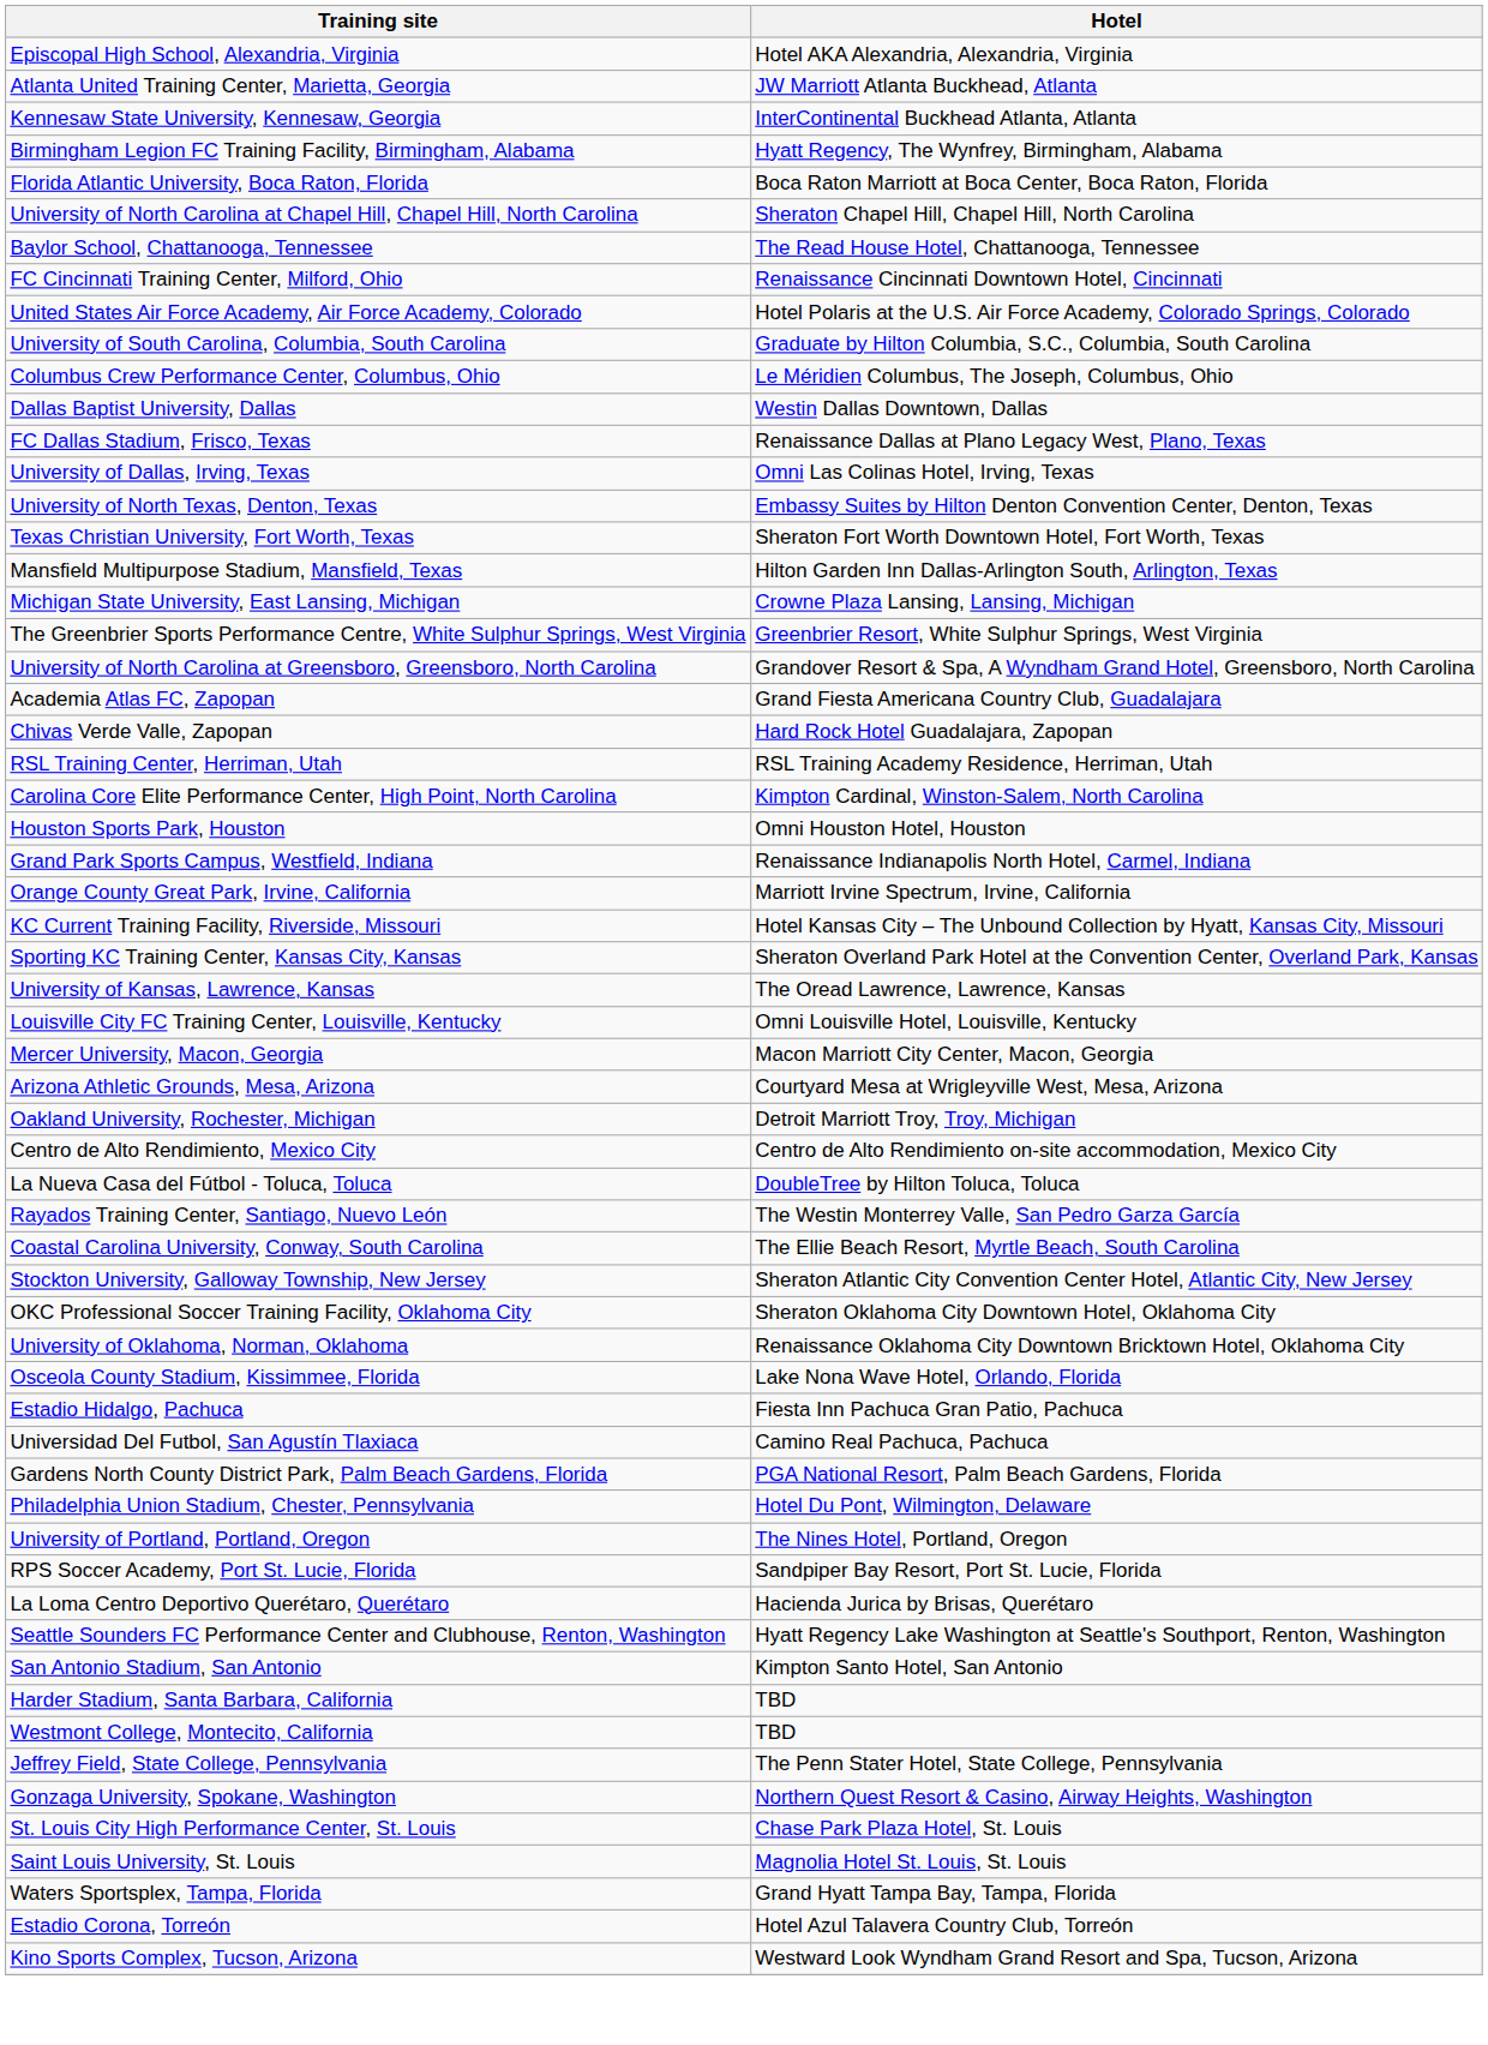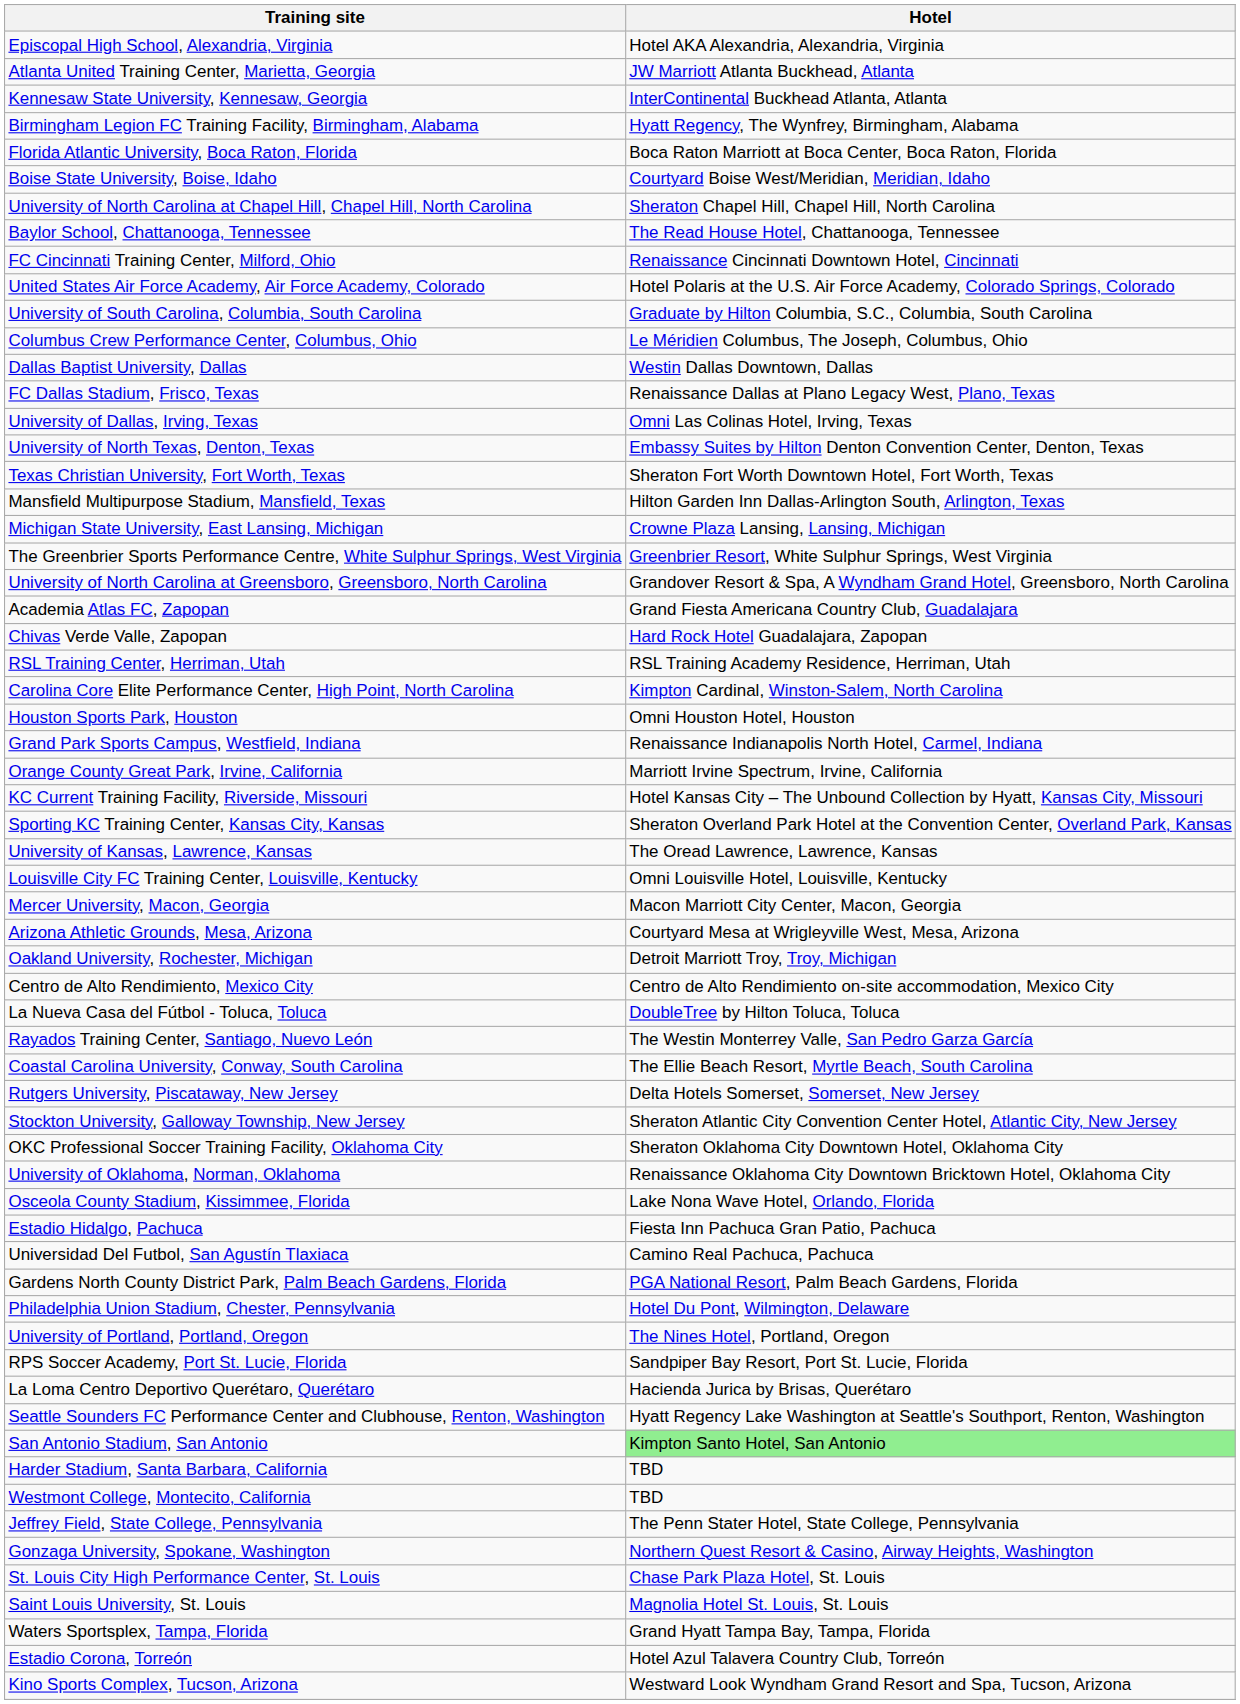+ row: Boise State University, Boise, Idaho | Courtyard Boise West/Meridian, Meridian, Idaho
+ row: Rutgers University, Piscataway, New Jersey | Delta Hotels Somerset, Somerset, New Jersey
San Antonio Stadium, San Antonio | Hotel: no background -> lightgreen background
